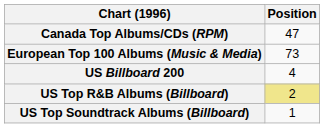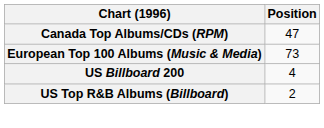US Top R&B Albums (Billboard) | Position: khaki background -> no background
- row: US Top Soundtrack Albums (Billboard) | 1
